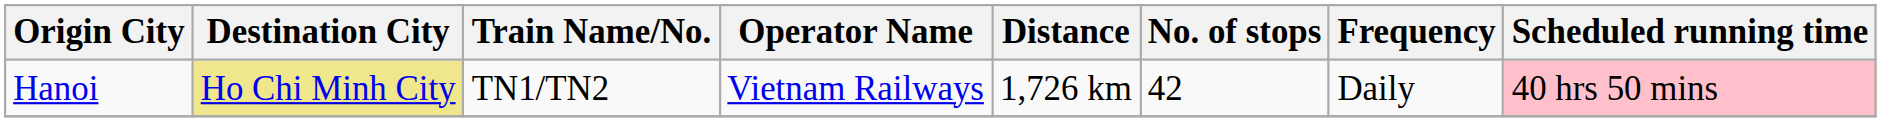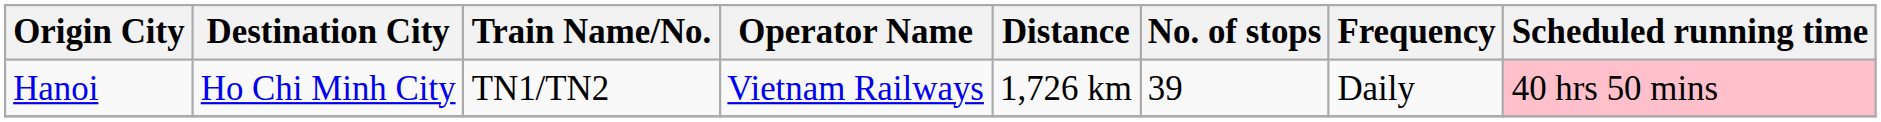Hanoi | Destination City: khaki background -> no background
Hanoi | No. of stops: 42 -> 39
